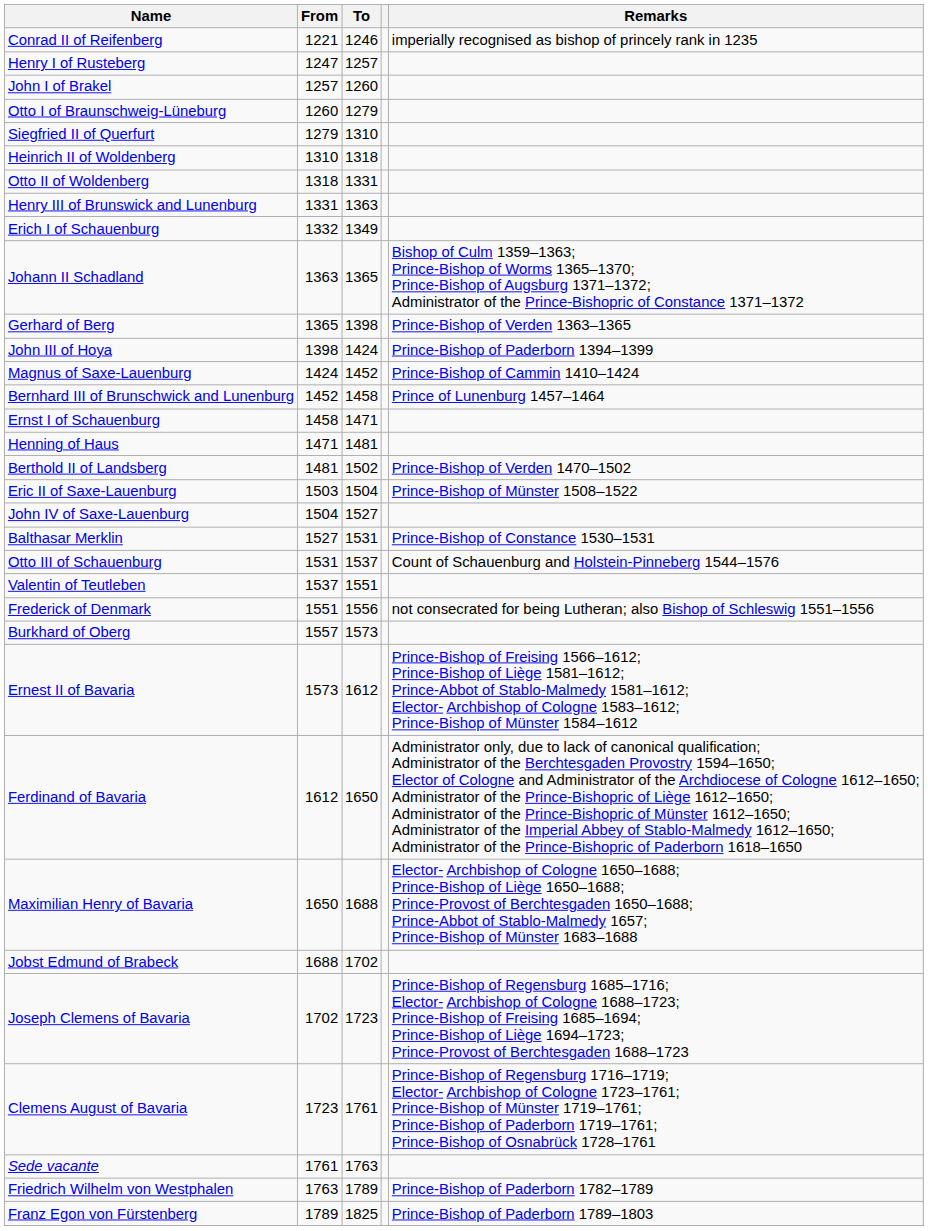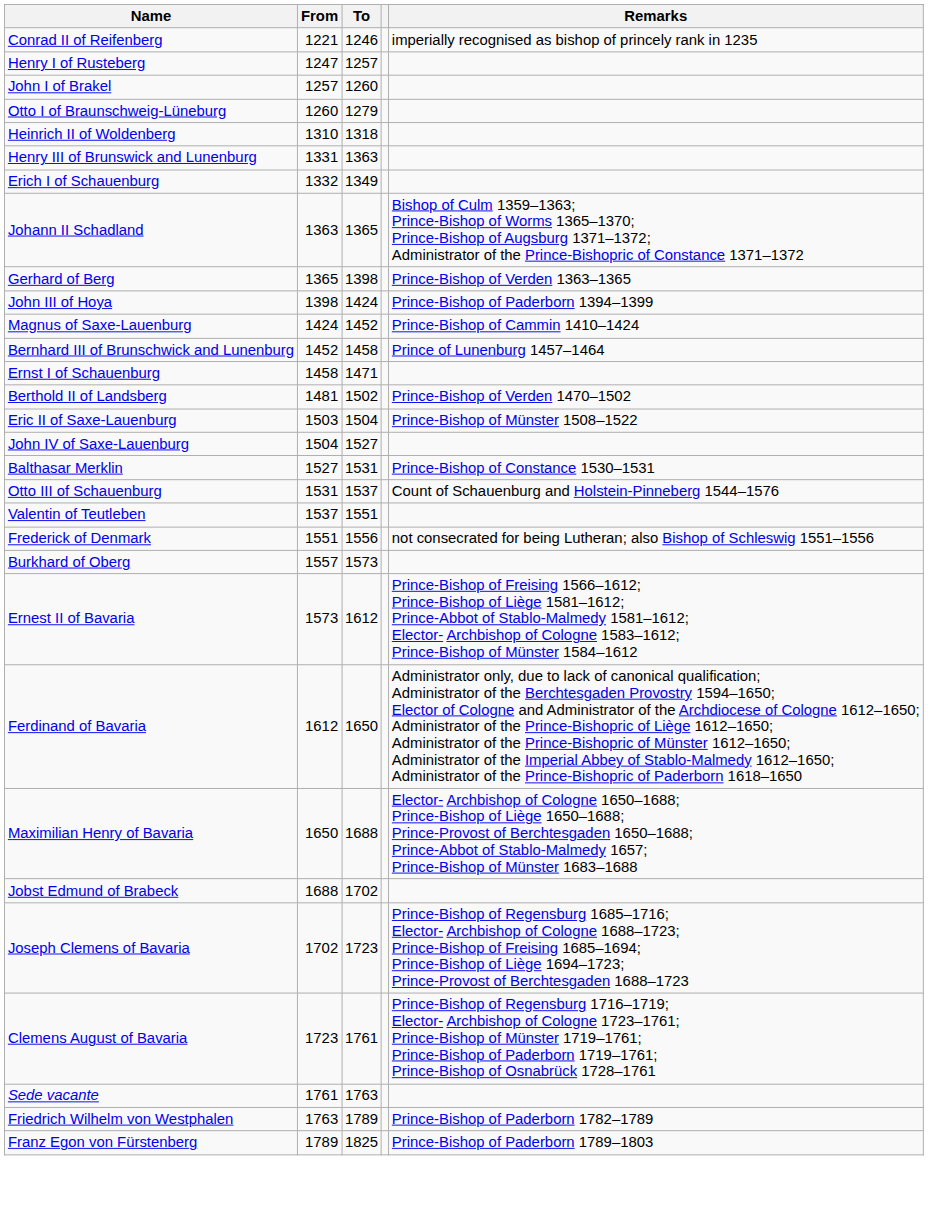- row: Siegfried II of Querfurt | 1279 | 1310
- row: Otto II of Woldenberg | 1318 | 1331
- row: Henning of Haus | 1471 | 1481
